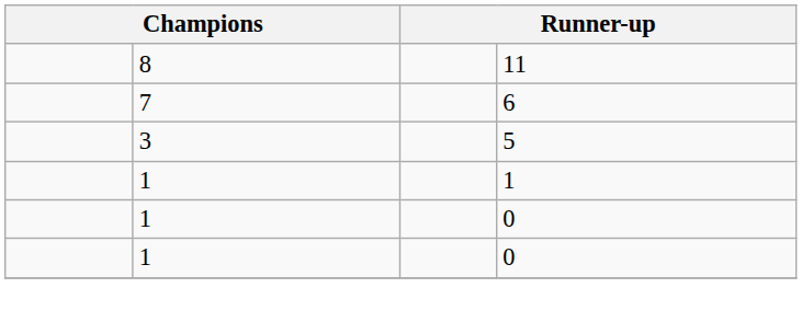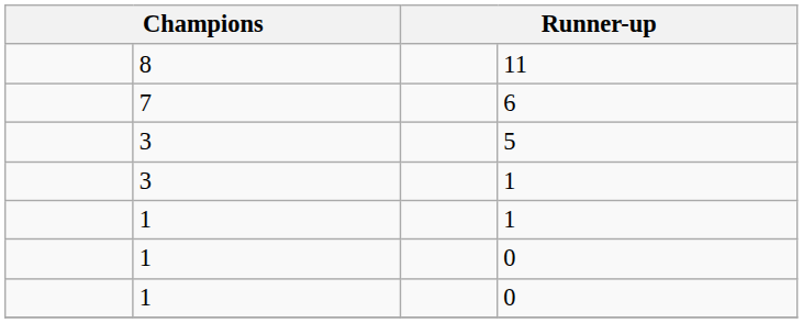+ row: 3 | 1
